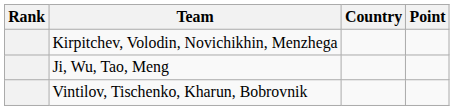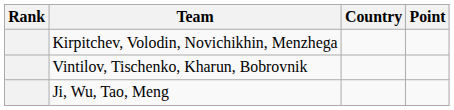rows swapped: Ji, Wu, Tao, Meng <-> Vintilov, Tischenko, Kharun, Bobrovnik
